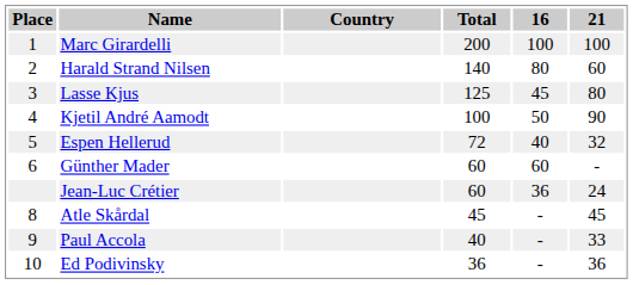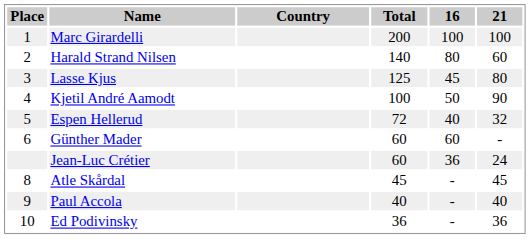Paul Accola | 21: 33 -> 40
